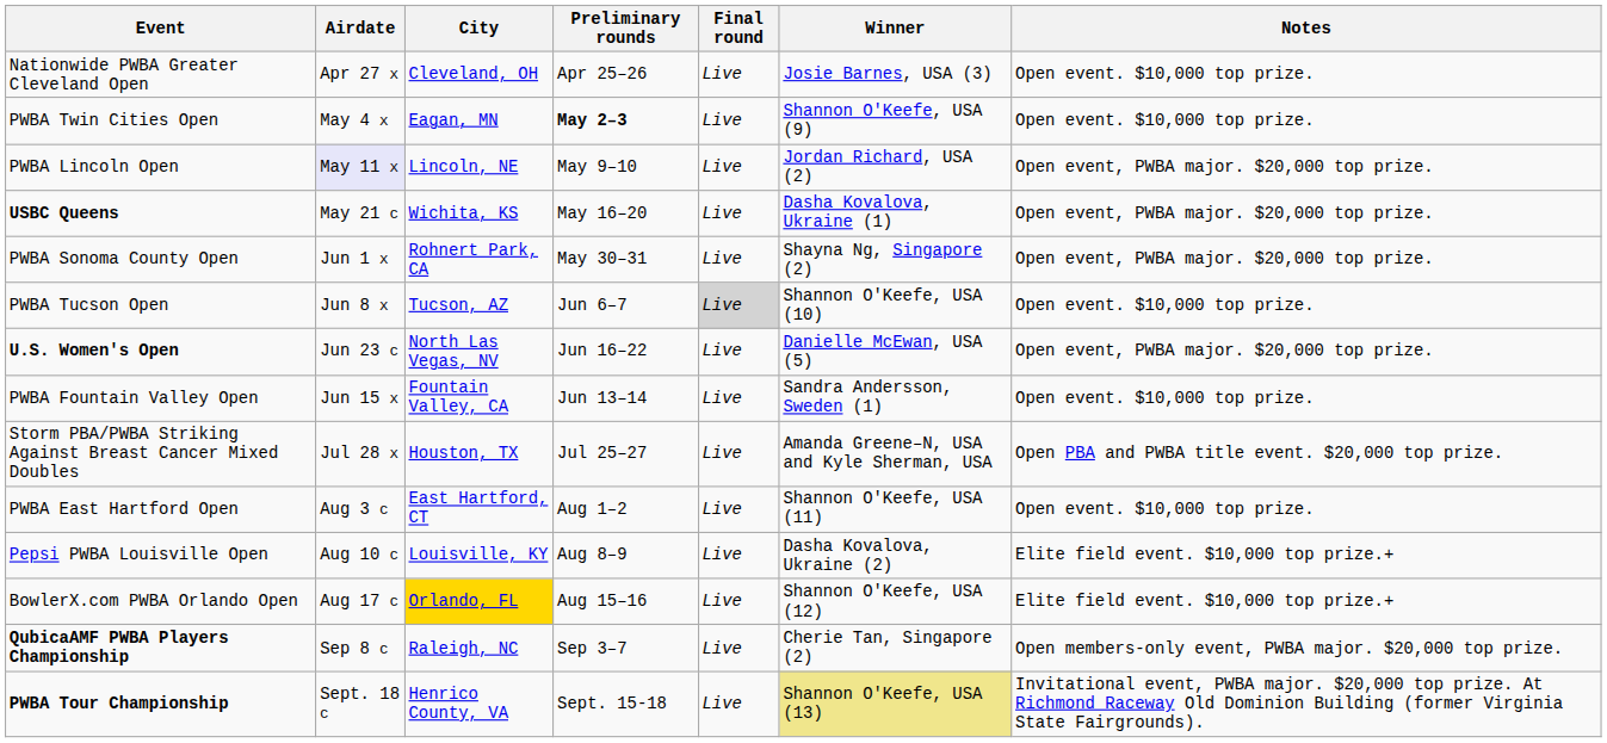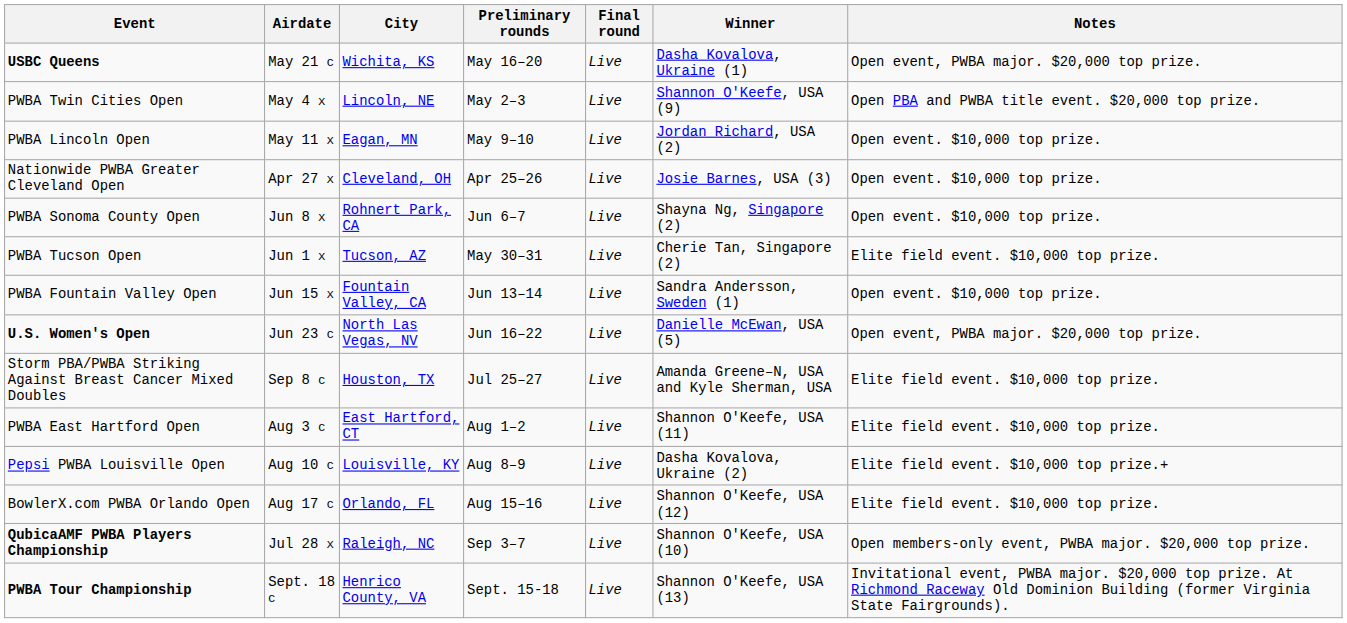rows swapped: Nationwide PWBA Greater Cleveland Open <-> USBC Queens
PWBA Twin Cities Open | City: Eagan, MN -> Lincoln, NE
PWBA Twin Cities Open | Preliminary rounds: bold -> normal
PWBA Twin Cities Open | Notes: Open event. $10,000 top prize. -> Open PBA and PWBA title event. $20,000 top prize.
PWBA Lincoln Open | Airdate: lavender background -> no background
PWBA Lincoln Open | City: Lincoln, NE -> Eagan, MN
PWBA Lincoln Open | Notes: Open event, PWBA major. $20,000 top prize. -> Open event. $10,000 top prize.
PWBA Sonoma County Open | Airdate: Jun 1 X -> Jun 8 X
PWBA Sonoma County Open | Preliminary rounds: May 30–31 -> Jun 6–7
PWBA Sonoma County Open | Notes: Open event, PWBA major. $20,000 top prize. -> Open event. $10,000 top prize.
PWBA Tucson Open | Airdate: Jun 8 X -> Jun 1 X
PWBA Tucson Open | Preliminary rounds: Jun 6–7 -> May 30–31
PWBA Tucson Open | Final round: lightgrey background -> no background
PWBA Tucson Open | Winner: Shannon O'Keefe, USA (10) -> Cherie Tan, Singapore (2)
PWBA Tucson Open | Notes: Open event. $10,000 top prize. -> Elite field event. $10,000 top prize.
rows swapped: PWBA Fountain Valley Open <-> U.S. Women's Open
Storm PBA/PWBA Striking Against Breast Cancer Mixed Doubles | Airdate: Jul 28 X -> Sep 8 C
Storm PBA/PWBA Striking Against Breast Cancer Mixed Doubles | Notes: Open PBA and PWBA title event. $20,000 top prize. -> Elite field event. $10,000 top prize.
PWBA East Hartford Open | Notes: Open event. $10,000 top prize. -> Elite field event. $10,000 top prize.
BowlerX.com PWBA Orlando Open | City: gold background -> no background
BowlerX.com PWBA Orlando Open | Notes: Elite field event. $10,000 top prize.+ -> Elite field event. $10,000 top prize.
QubicaAMF PWBA Players Championship | Airdate: Sep 8 C -> Jul 28 X
QubicaAMF PWBA Players Championship | Winner: Cherie Tan, Singapore (2) -> Shannon O'Keefe, USA (10)
PWBA Tour Championship | Winner: khaki background -> no background
